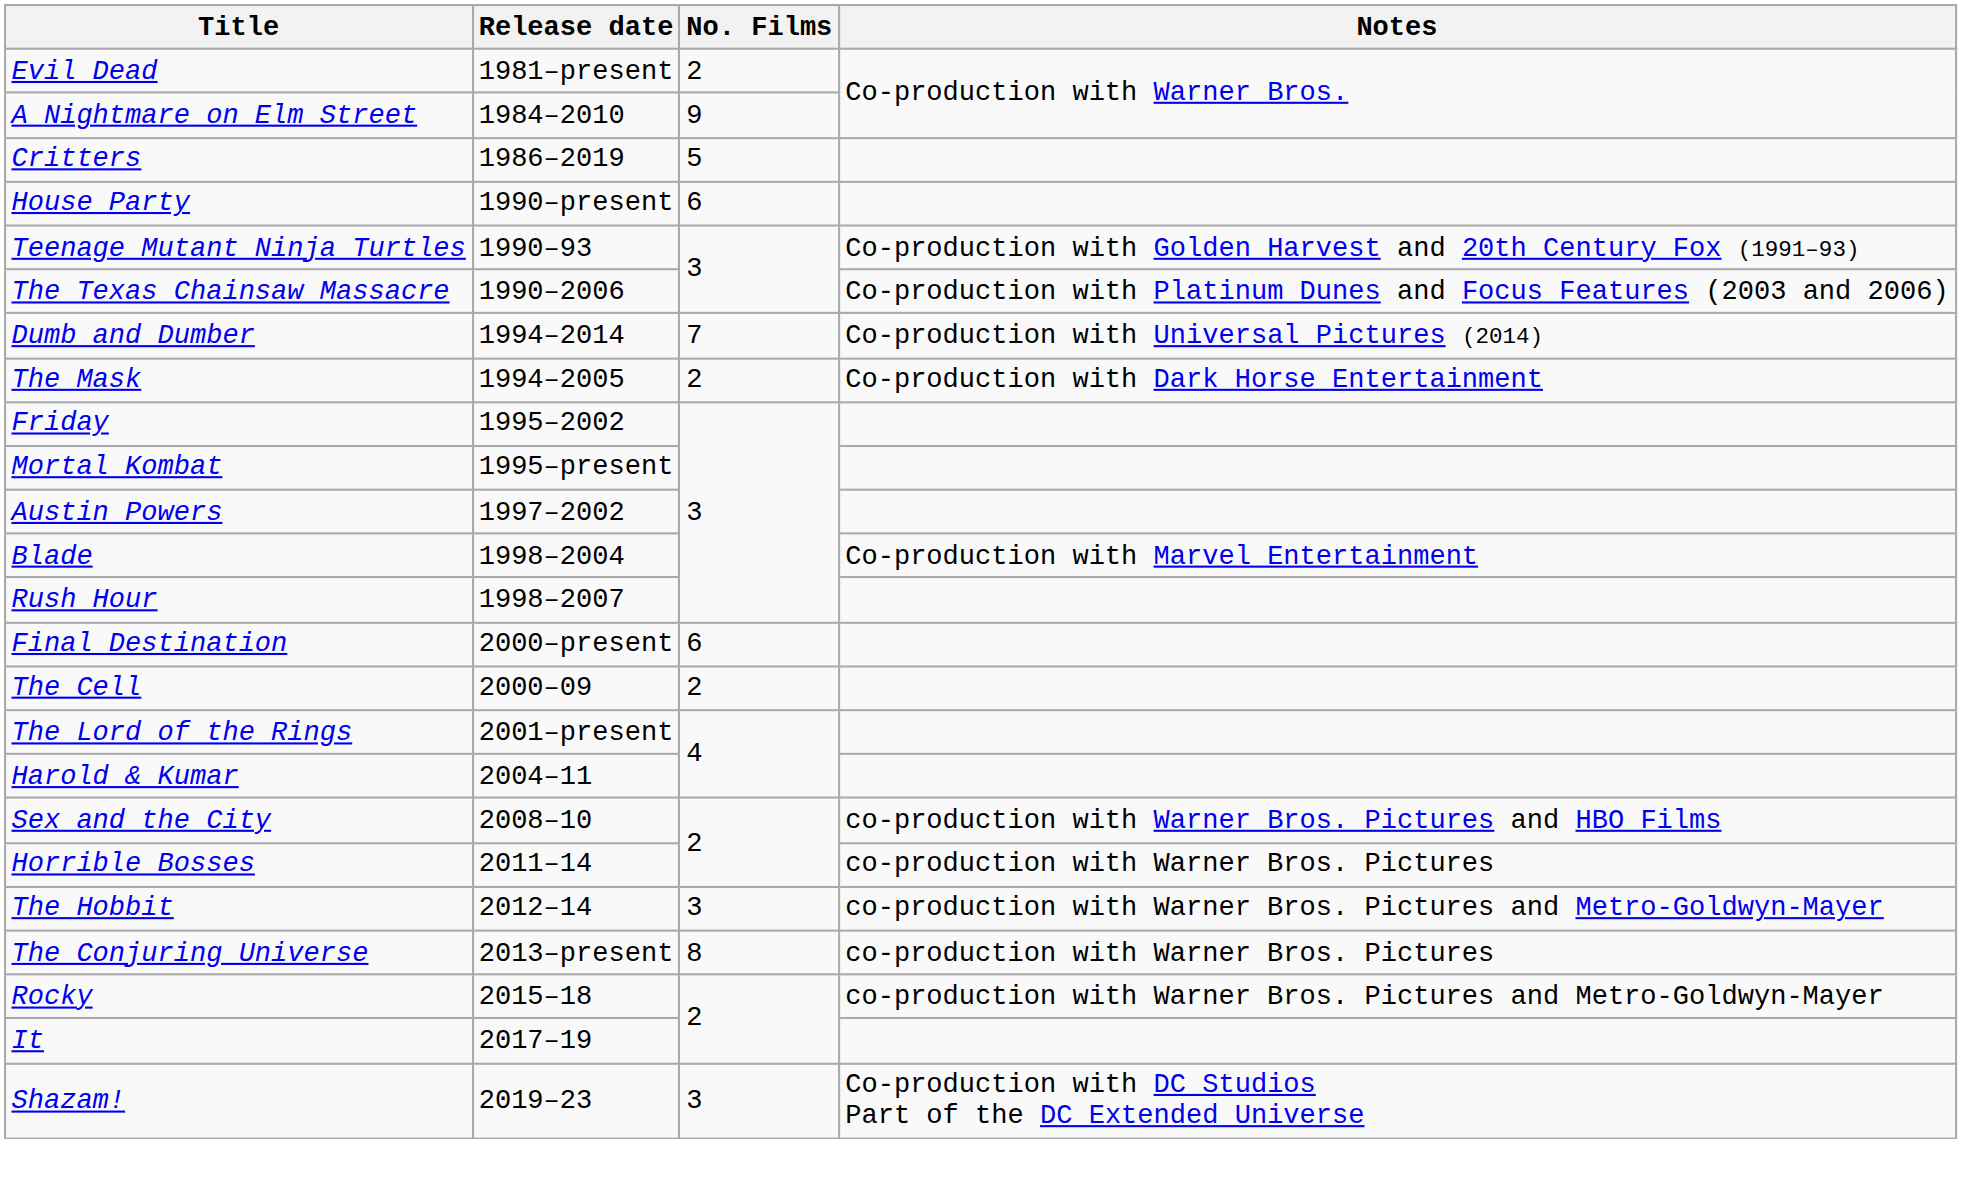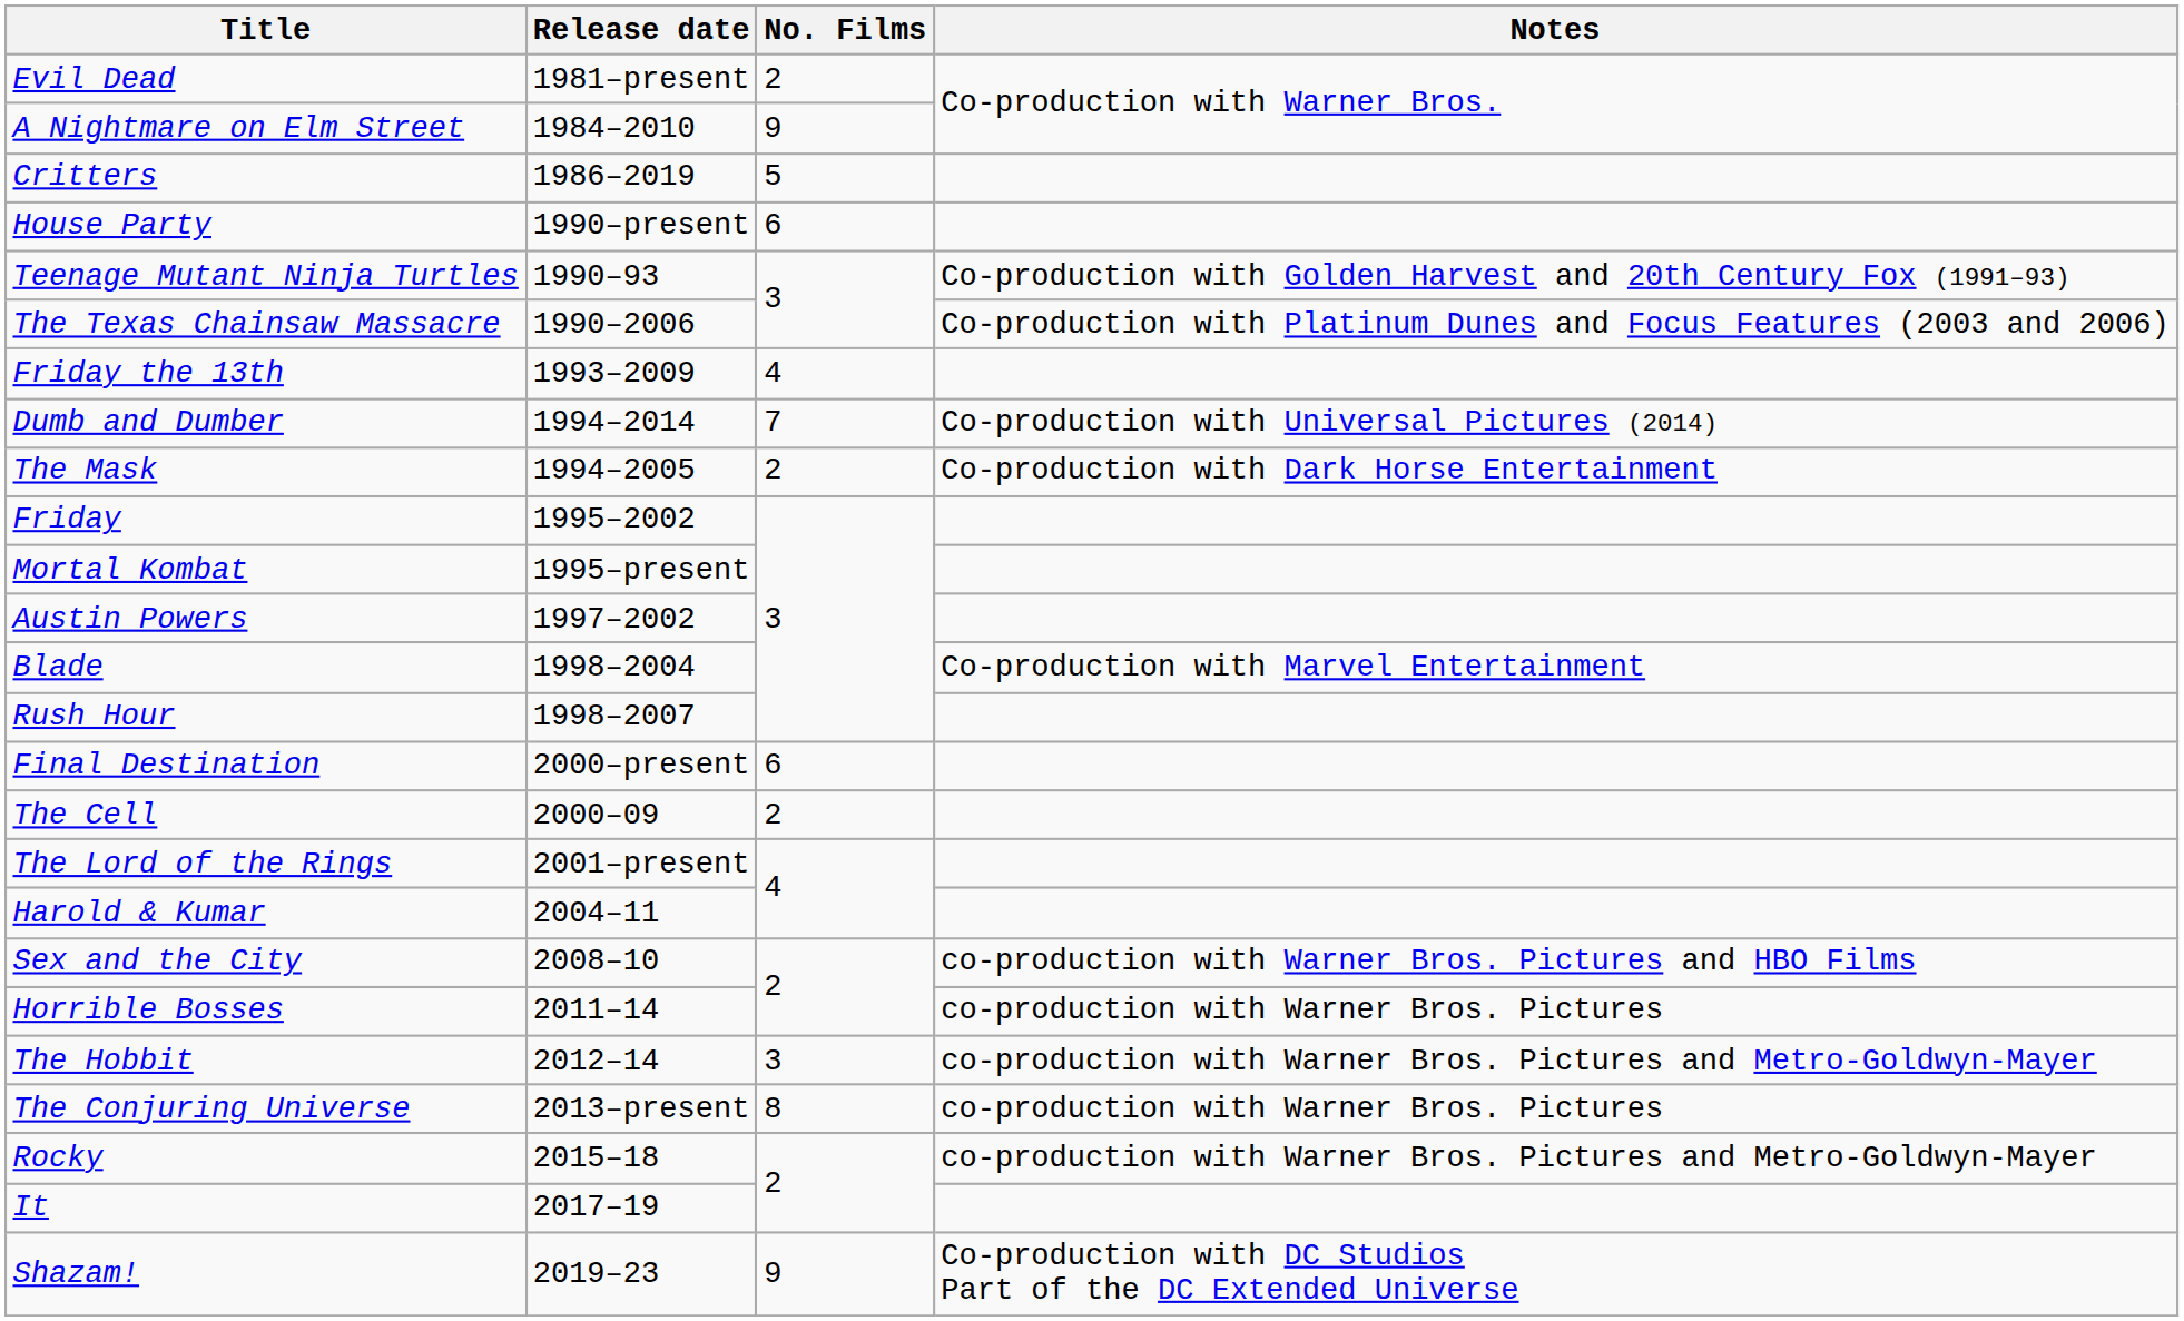+ row: Friday the 13th | 1993–2009 | 4
Shazam! | No. Films: 3 -> 9
